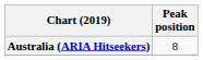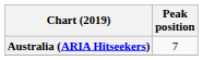Australia (ARIA Hitseekers) | Peak position: 8 -> 7
